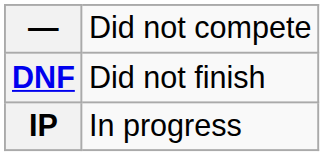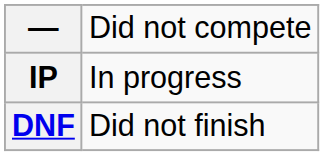rows swapped: DNF <-> IP
